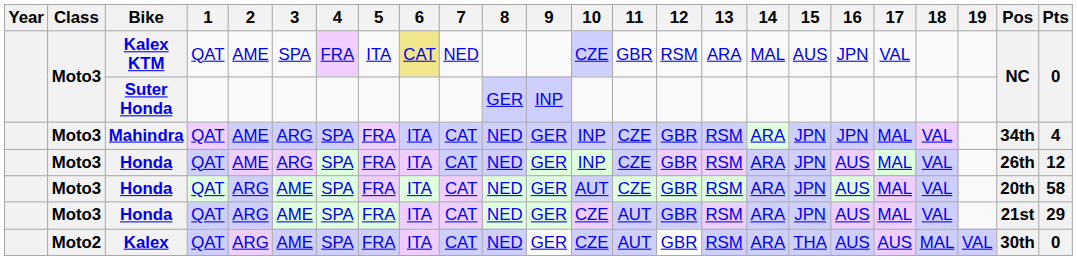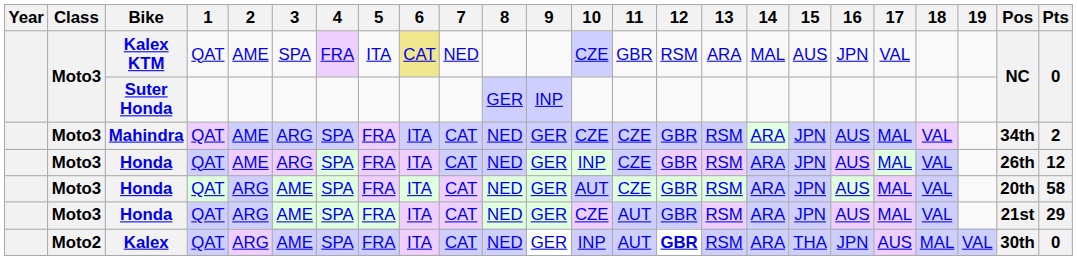Mahindra | 10: INP -> CZE
Mahindra | 16: JPN -> AUS
Mahindra | Pts: 4 -> 2
Kalex | 10: CZE -> INP
Kalex | 12: normal -> bold
Kalex | 16: AUS -> JPN
